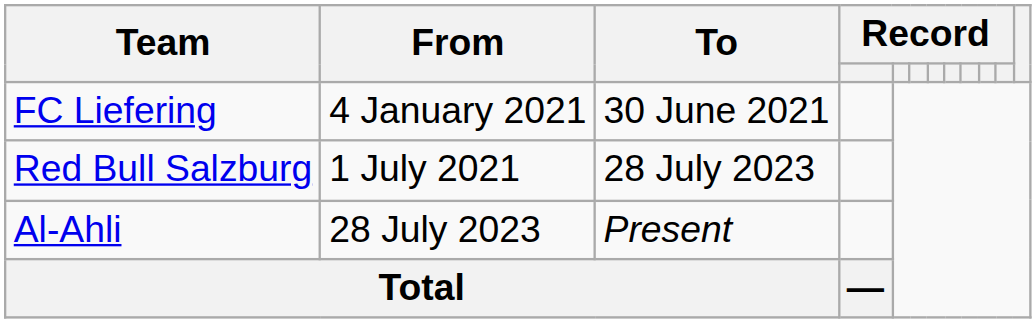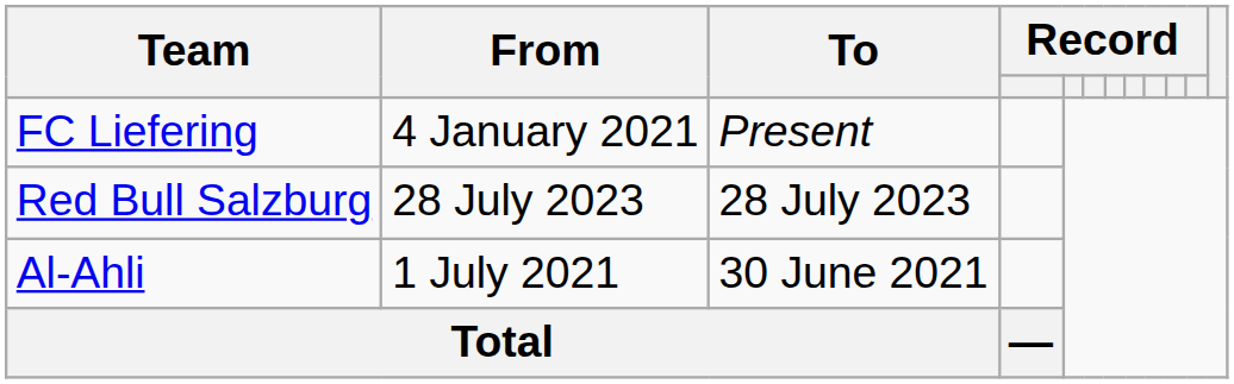FC Liefering | To: 30 June 2021 -> Present
Red Bull Salzburg | From: 1 July 2021 -> 28 July 2023
Al-Ahli | From: 28 July 2023 -> 1 July 2021
Al-Ahli | To: Present -> 30 June 2021
